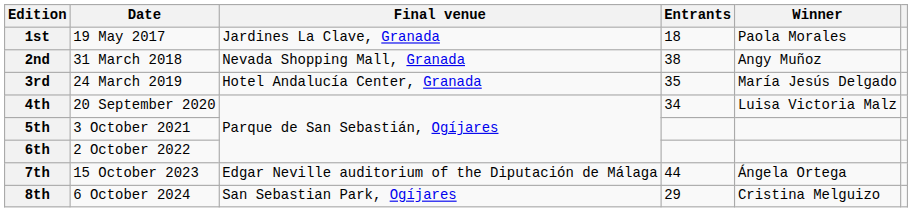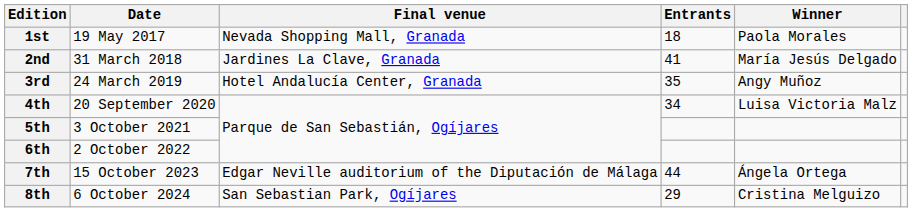1st | Final venue: Jardines La Clave, Granada -> Nevada Shopping Mall, Granada
2nd | Final venue: Nevada Shopping Mall, Granada -> Jardines La Clave, Granada
2nd | Entrants: 38 -> 41
2nd | Winner: Angy Muñoz -> María Jesús Delgado
3rd | Winner: María Jesús Delgado -> Angy Muñoz
